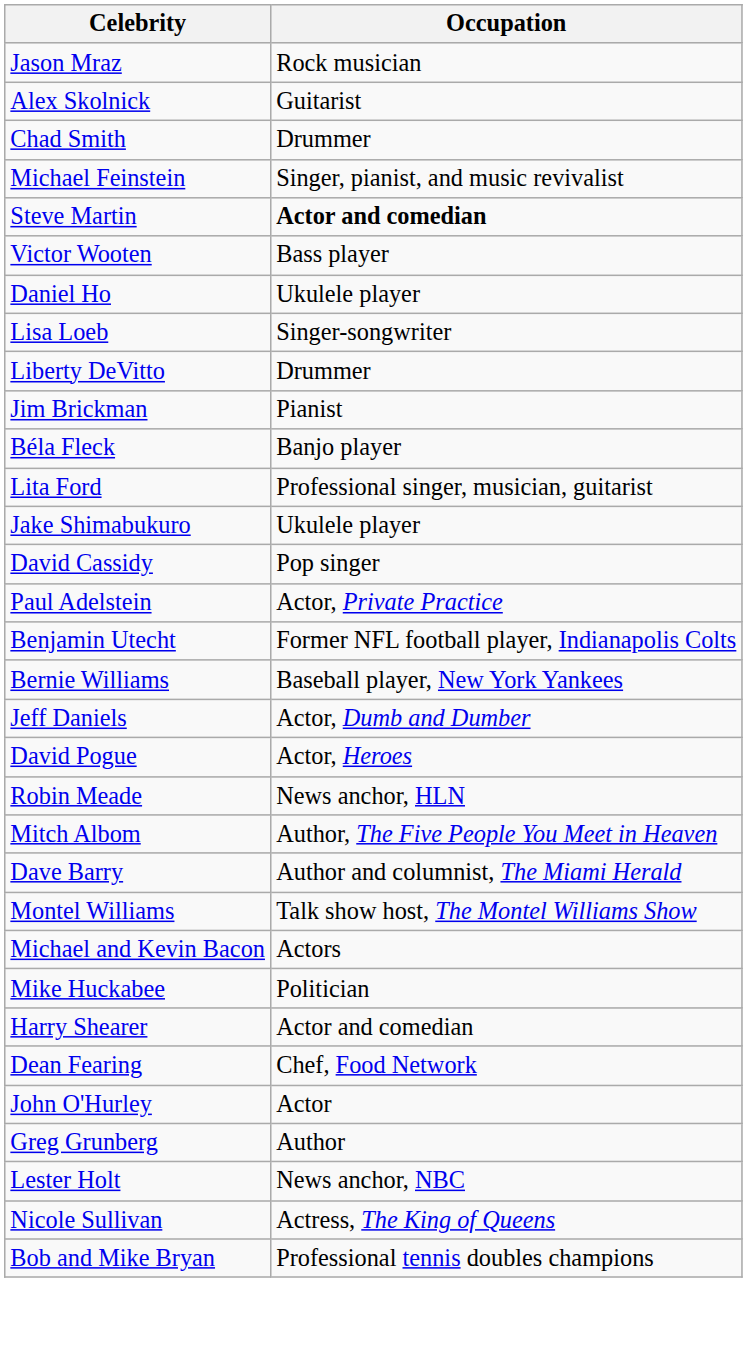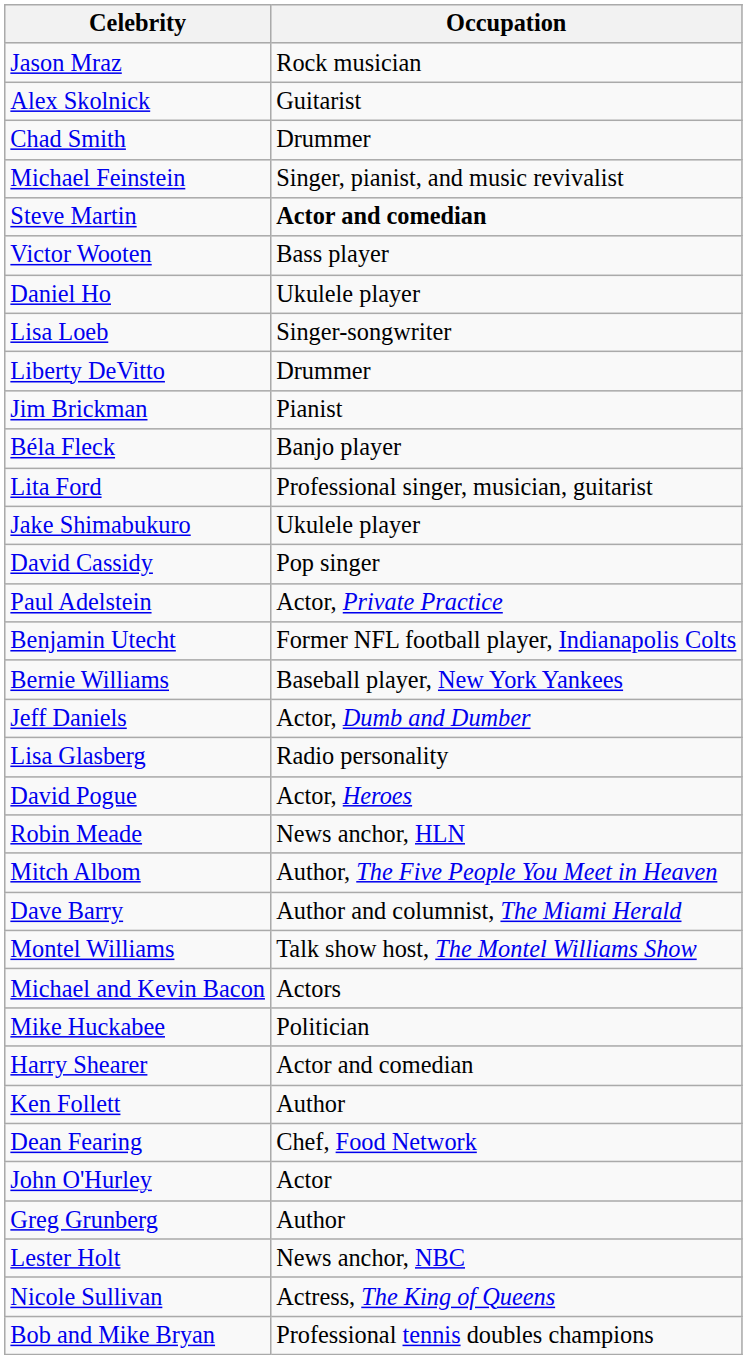+ row: Lisa Glasberg | Radio personality
+ row: Ken Follett | Author
